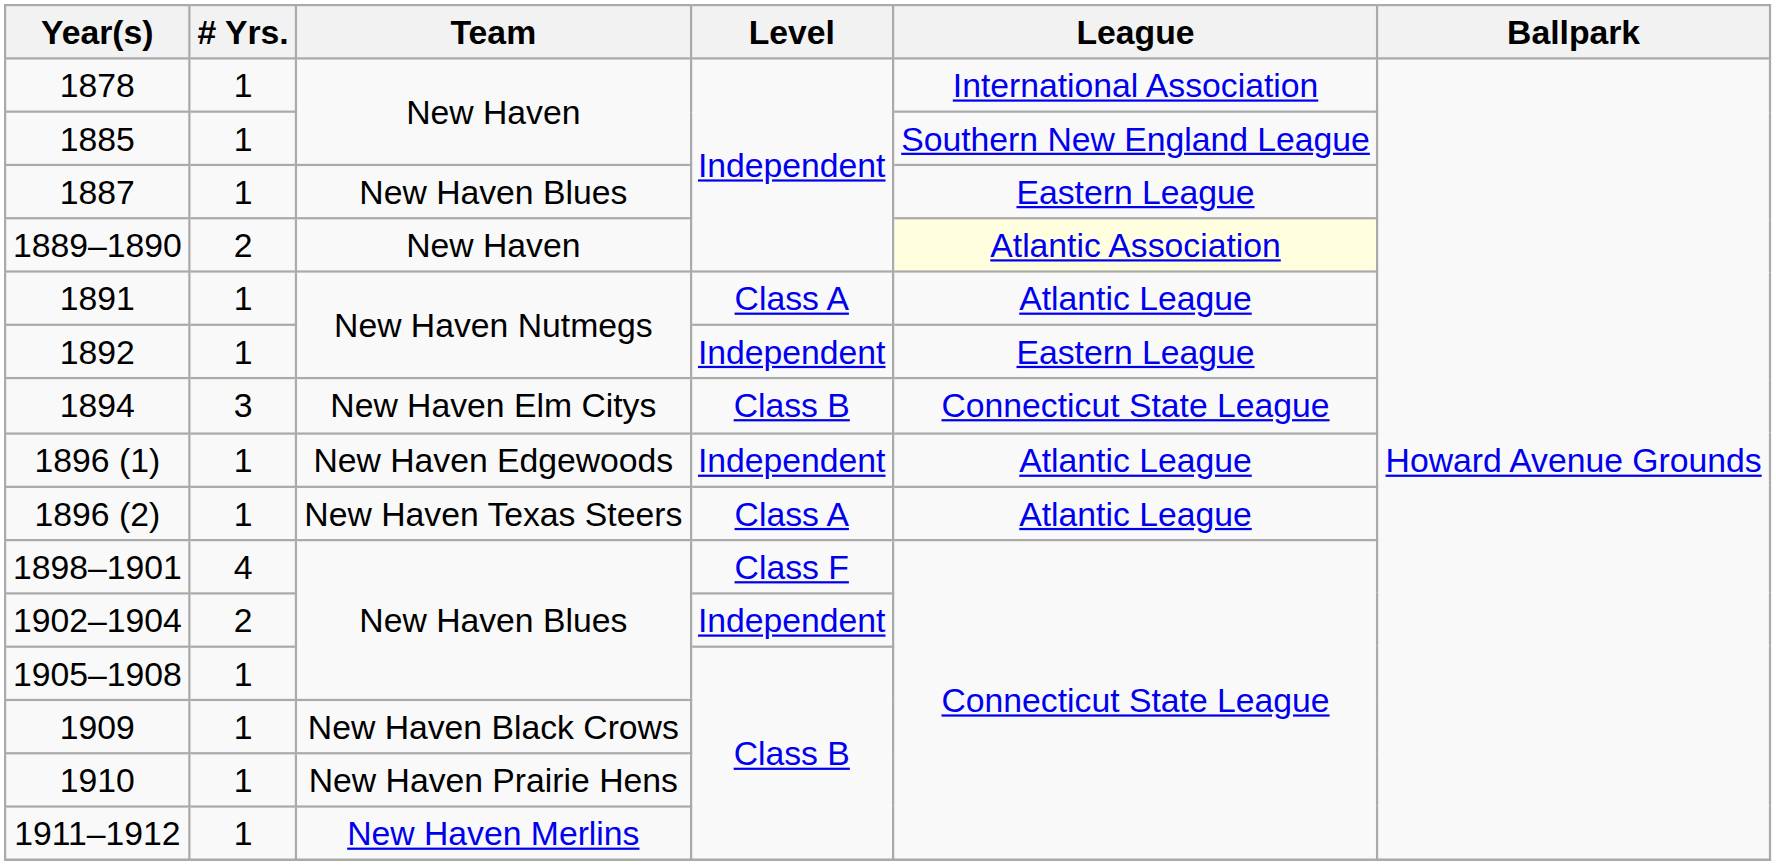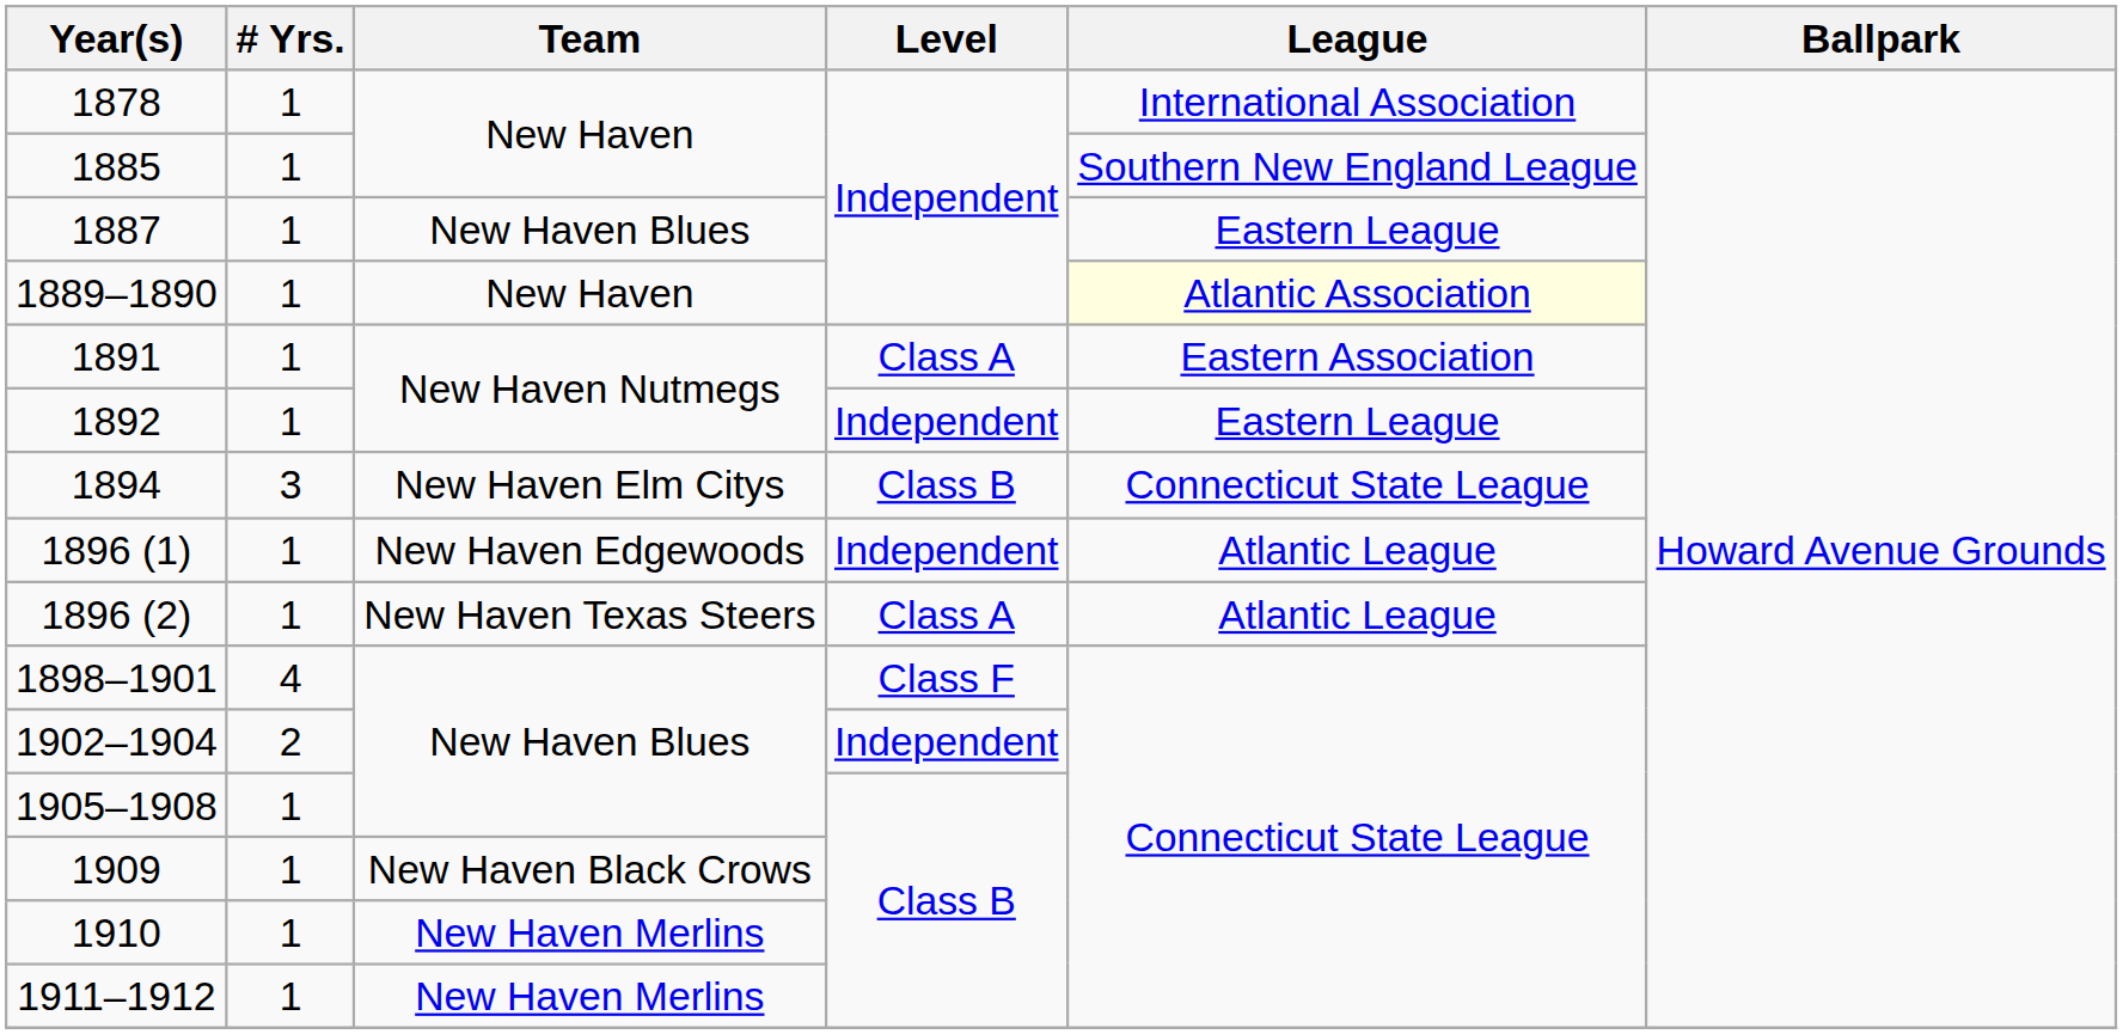1889–1890 | # Yrs.: 2 -> 1
1891 | League: Atlantic League -> Eastern Association
1910 | Team: New Haven Prairie Hens -> New Haven Merlins
